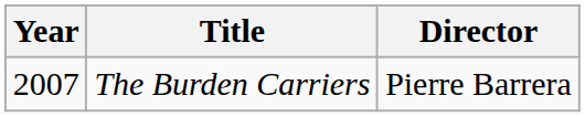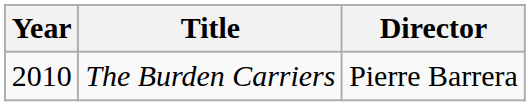The Burden Carriers | Year: 2007 -> 2010
